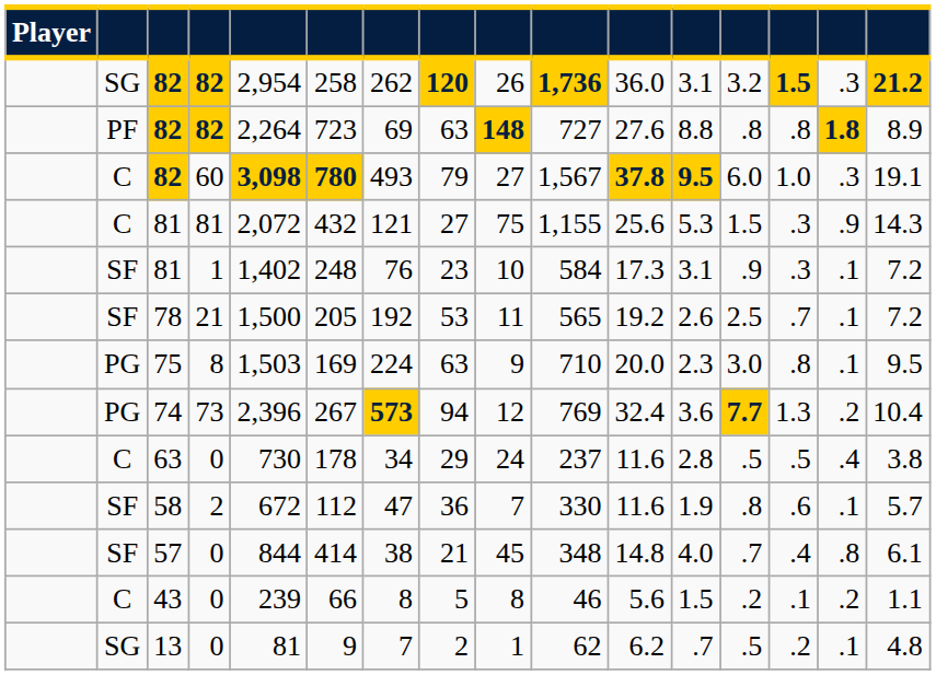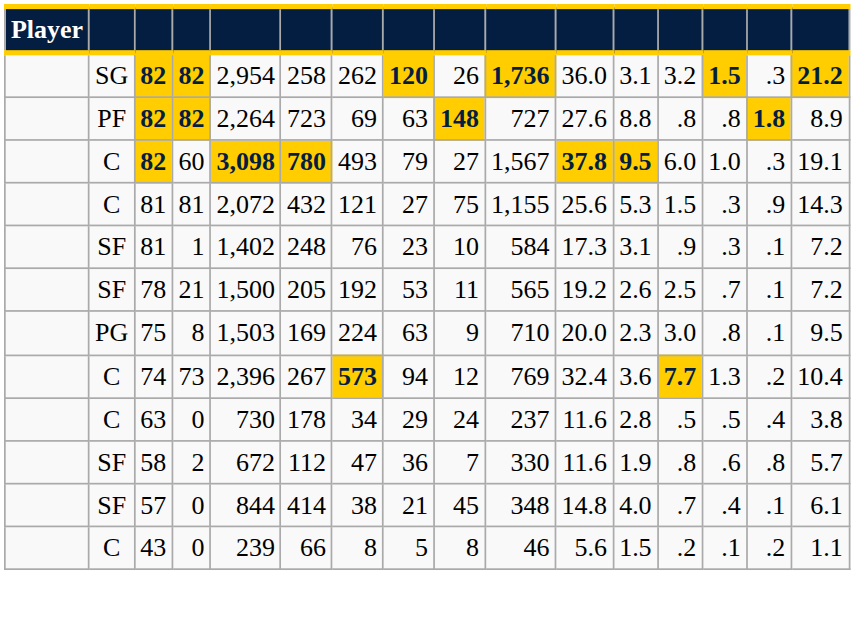74 | column 2: PG -> C
58 | column 15: .1 -> .8
57 | column 15: .8 -> .1
- row: SG | 13 | 0 | 81 | 9 | 7 | 2 | 1 | 62 | 6.2 | .7 | .5 | .2 | .1 | 4.8
